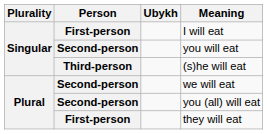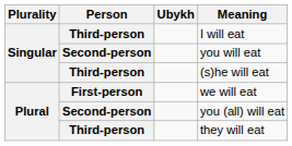I will eat | Person: First-person -> Third-person
we will eat | Person: Second-person -> First-person
they will eat | Person: First-person -> Third-person
